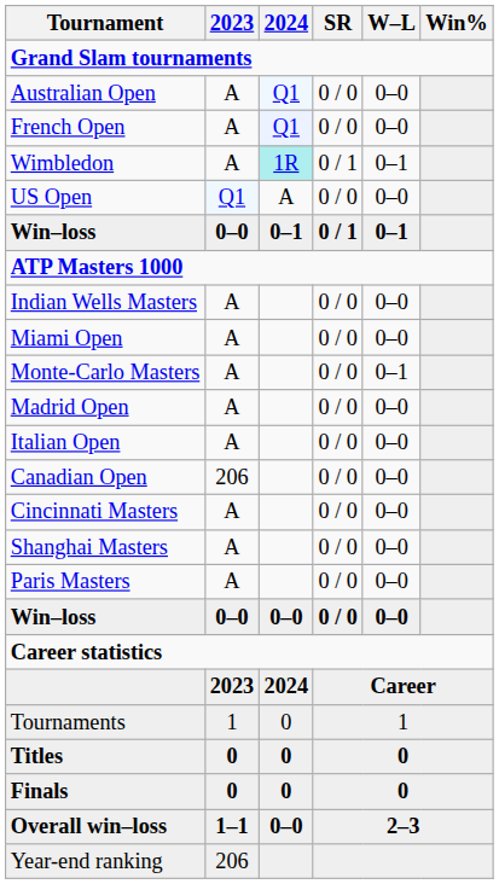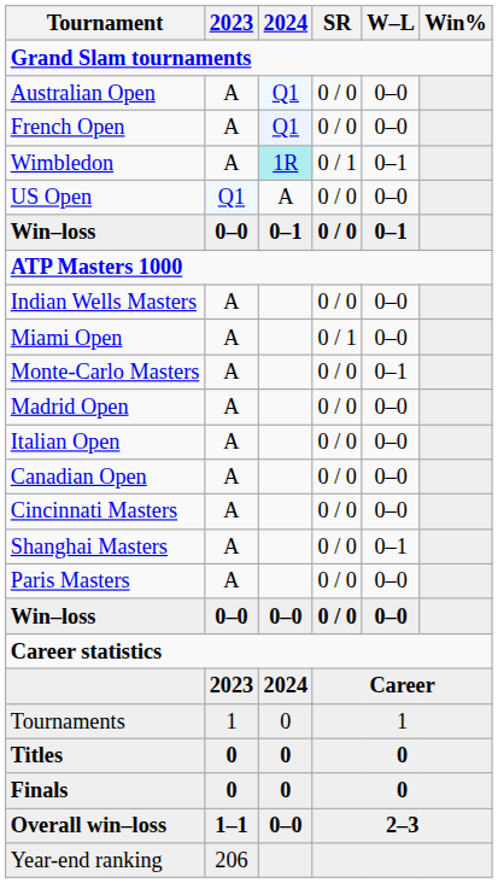Win–loss / 0–1 | SR: 0 / 1 -> 0 / 0
Miami Open | SR: 0 / 0 -> 0 / 1
Canadian Open | 2023: 206 -> A
Shanghai Masters | W–L: 0–0 -> 0–1
